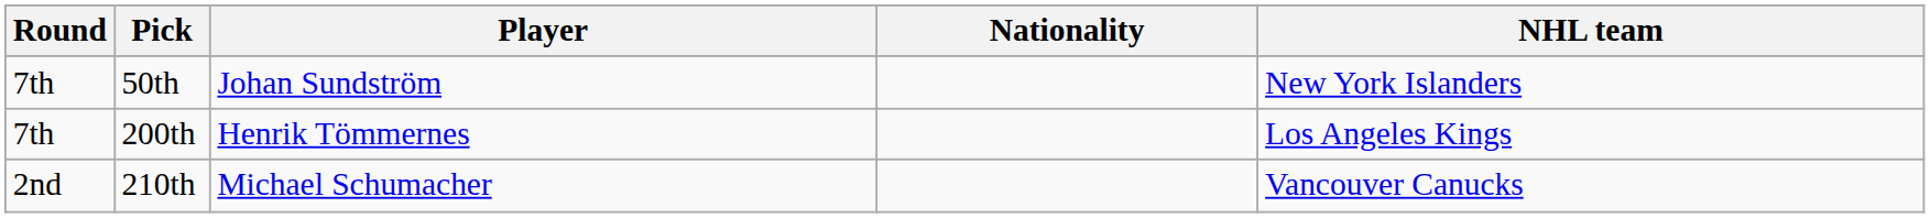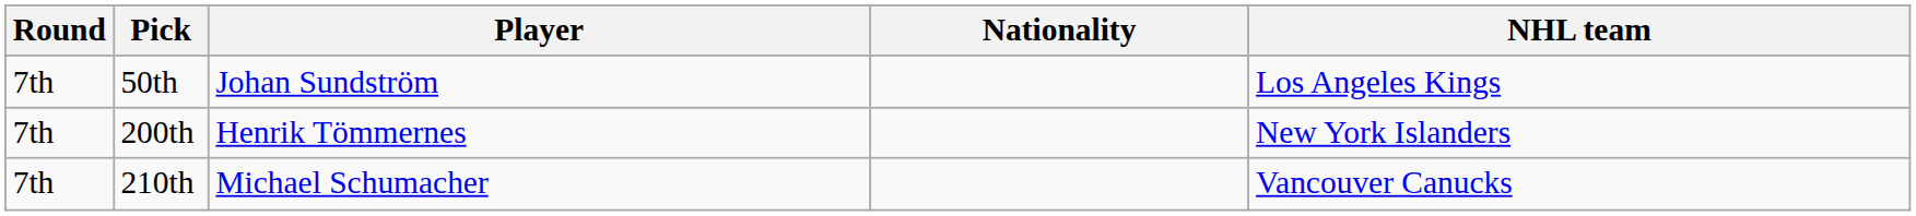50th | NHL team: New York Islanders -> Los Angeles Kings
200th | NHL team: Los Angeles Kings -> New York Islanders
210th | Round: 2nd -> 7th
